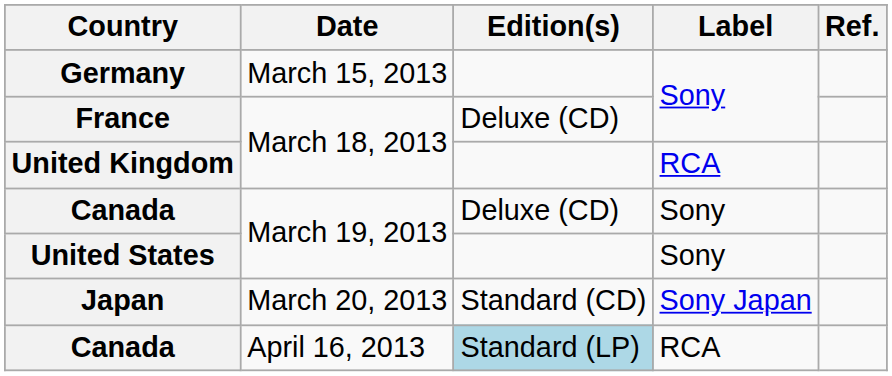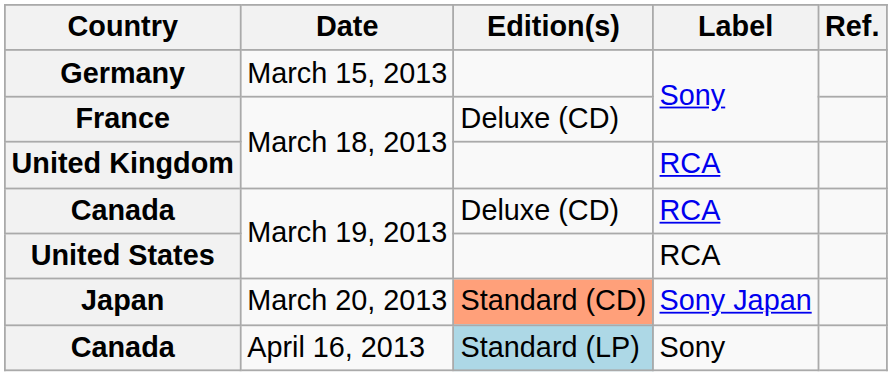Canada / March 19, 2013 | Label: Sony -> RCA
United States | Label: Sony -> RCA
Japan | Edition(s): no background -> lightsalmon background
Canada / April 16, 2013 | Label: RCA -> Sony
